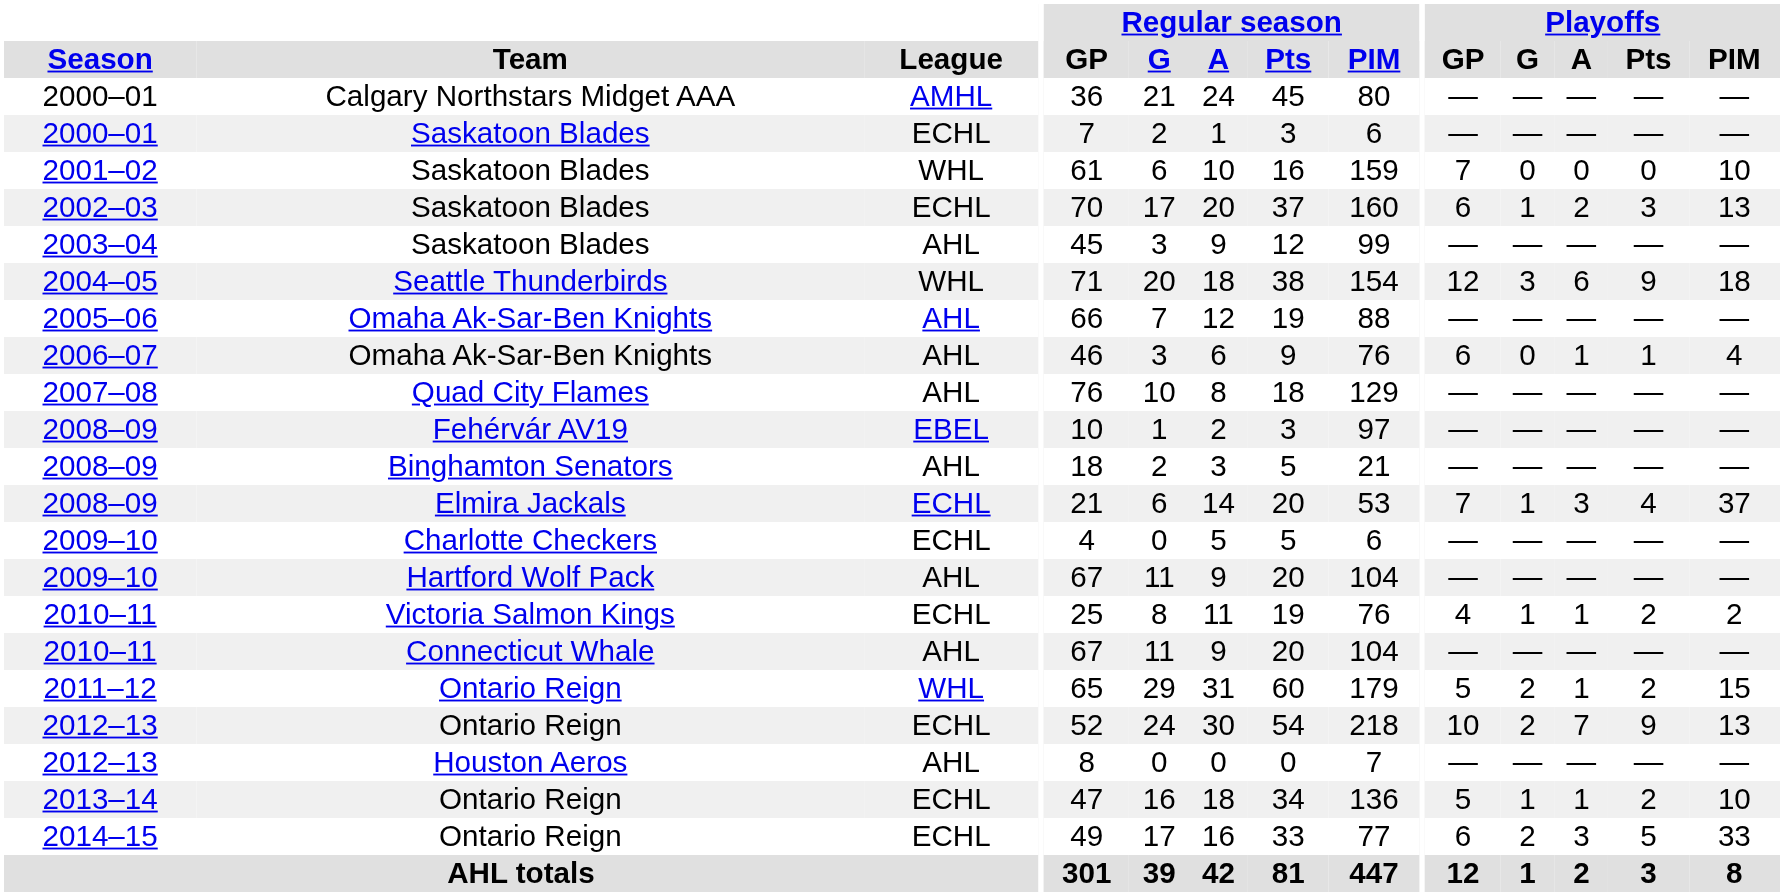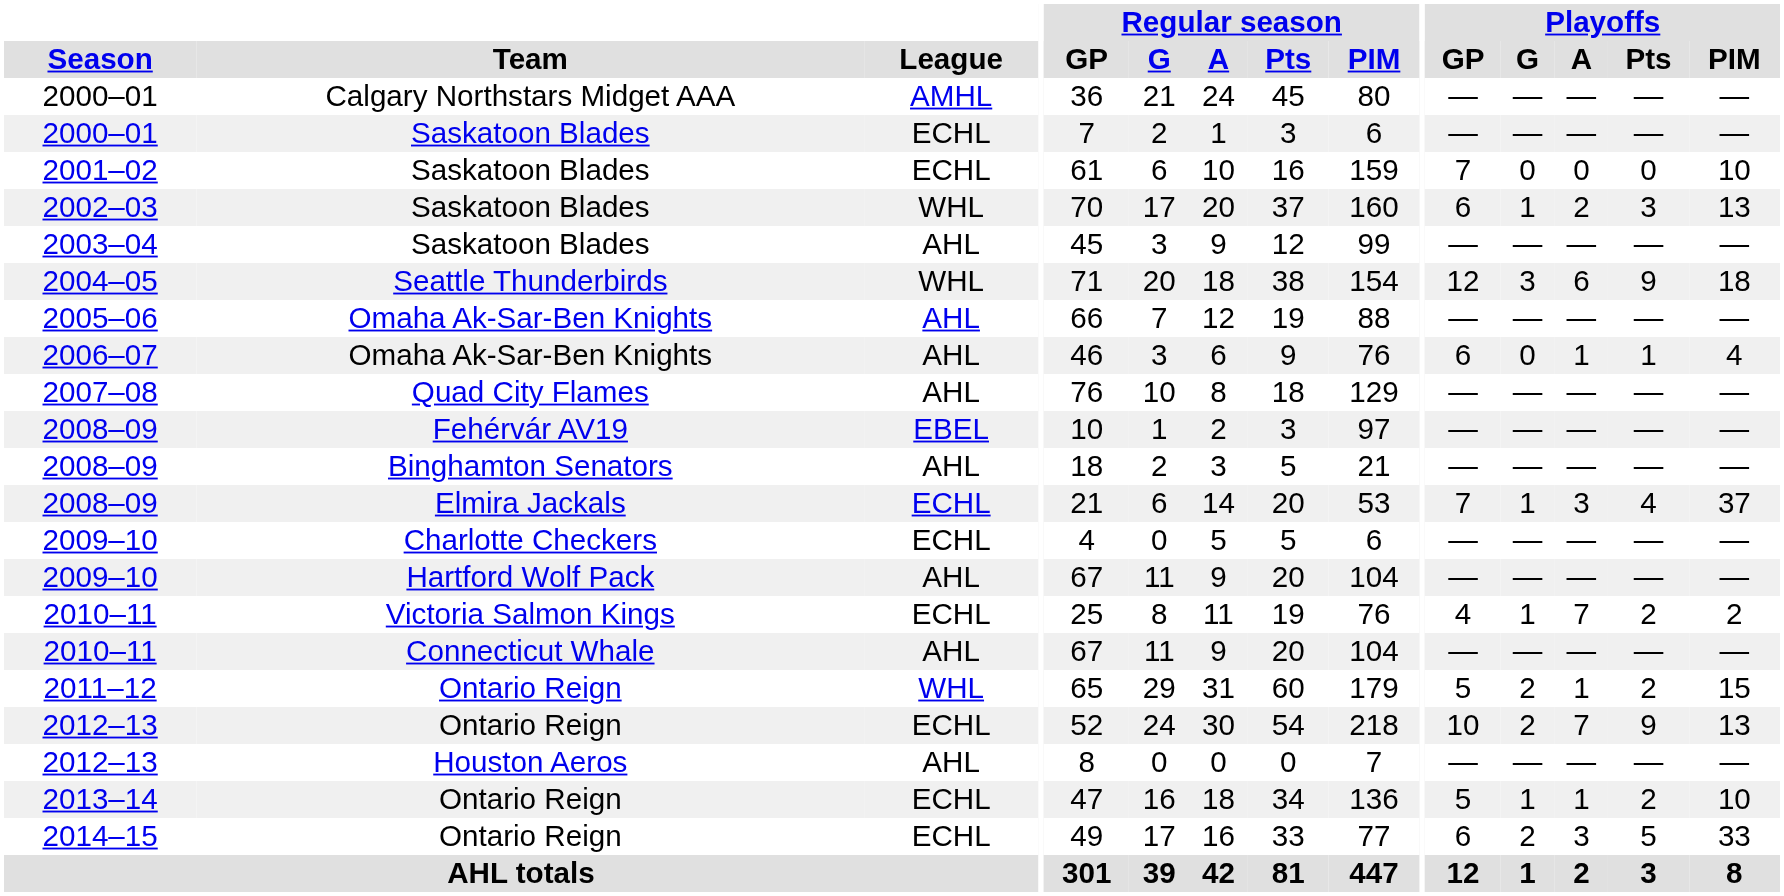2001–02 | League: WHL -> ECHL
2002–03 | League: ECHL -> WHL
2010–11 / Victoria Salmon Kings | Playoffs / A: 1 -> 7
